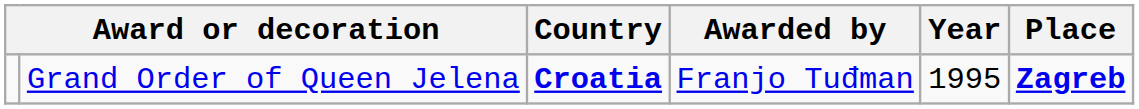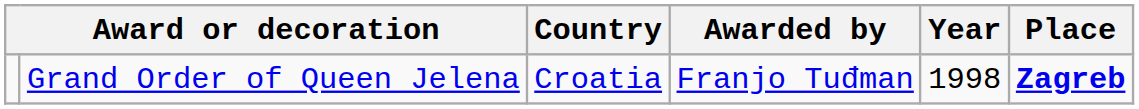Grand Order of Queen Jelena | Country: bold -> normal
Grand Order of Queen Jelena | Year: 1995 -> 1998
